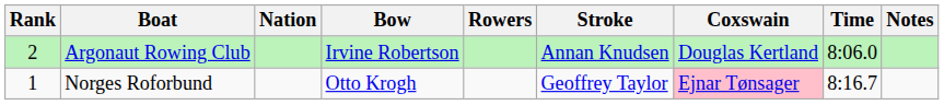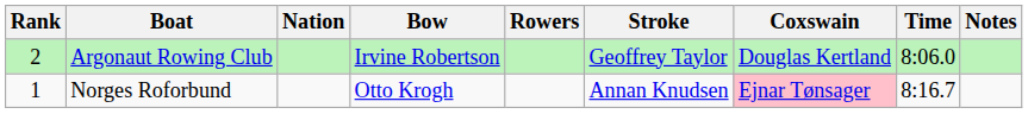Argonaut Rowing Club | Stroke: Annan Knudsen -> Geoffrey Taylor
Norges Roforbund | Stroke: Geoffrey Taylor -> Annan Knudsen
